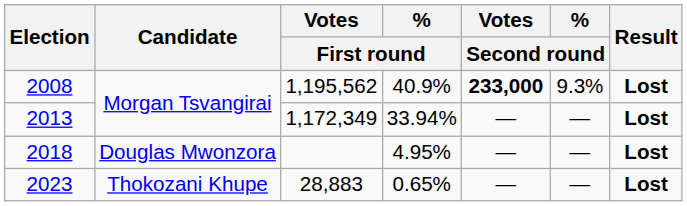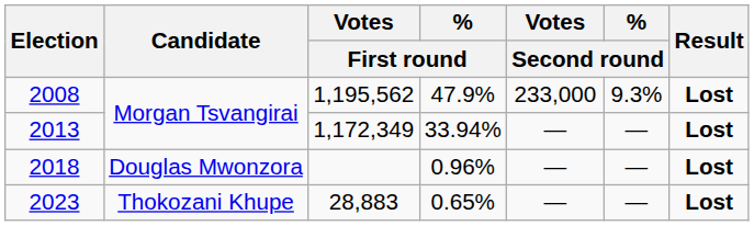2008 | % / First round: 40.9% -> 47.9%
2008 | Votes / Second round: bold -> normal
2018 | % / First round: 4.95% -> 0.96%
